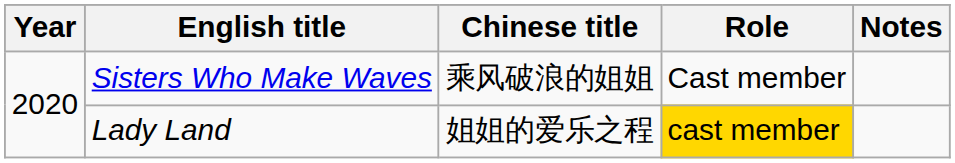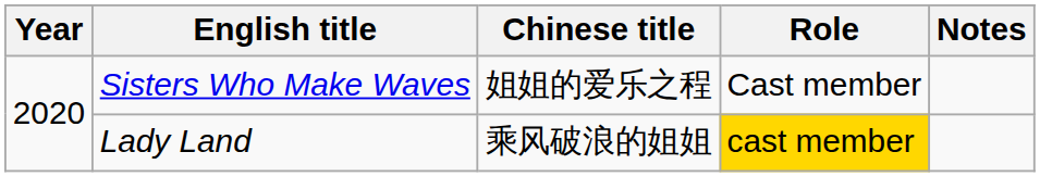Sisters Who Make Waves | Chinese title: 乘风破浪的姐姐 -> 姐姐的爱乐之程
Lady Land | Chinese title: 姐姐的爱乐之程 -> 乘风破浪的姐姐
